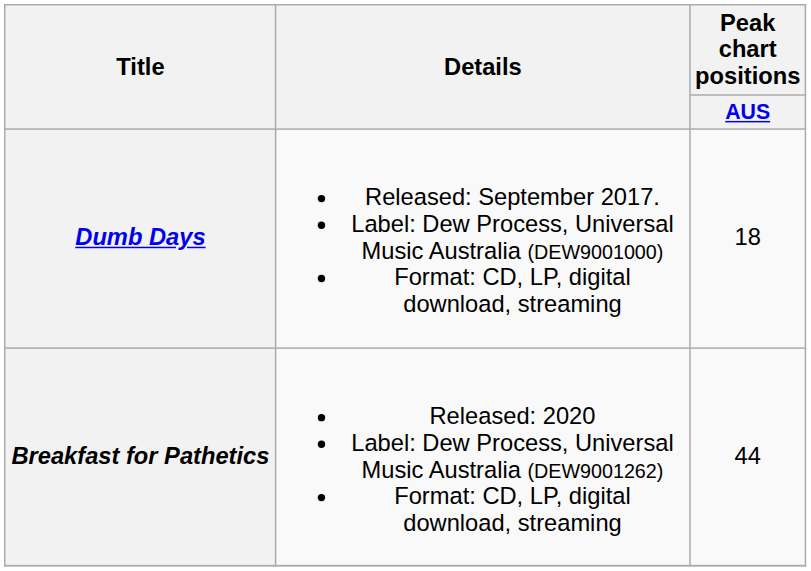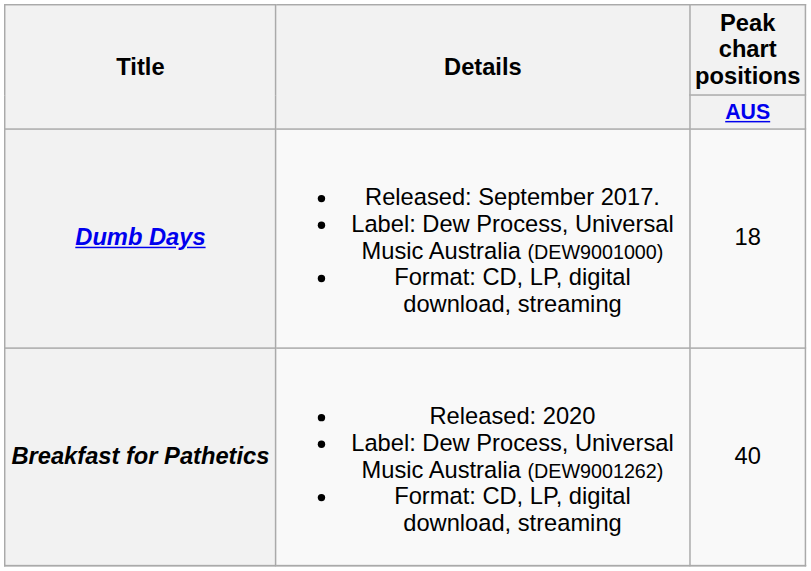Breakfast for Pathetics | Peak chart positions / AUS: 44 -> 40
